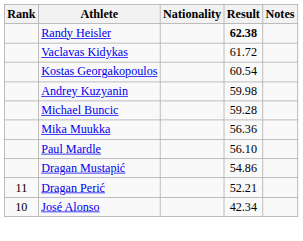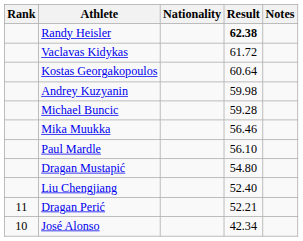Kostas Georgakopoulos | Result: 60.54 -> 60.64
Mika Muukka | Result: 56.36 -> 56.46
Dragan Mustapić | Result: 54.86 -> 54.80
+ row: Liu Chengjiang | 52.40
